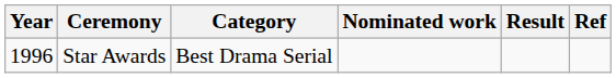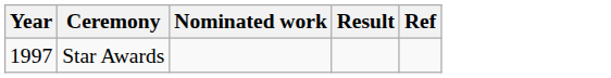- column: Category | Best Drama Serial
Star Awards | Year: 1996 -> 1997
